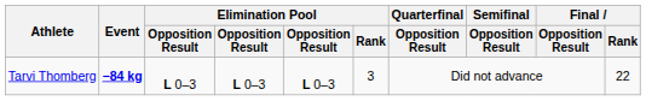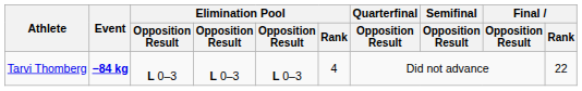Tarvi Thomberg | Elimination Pool / Rank: 3 -> 4
